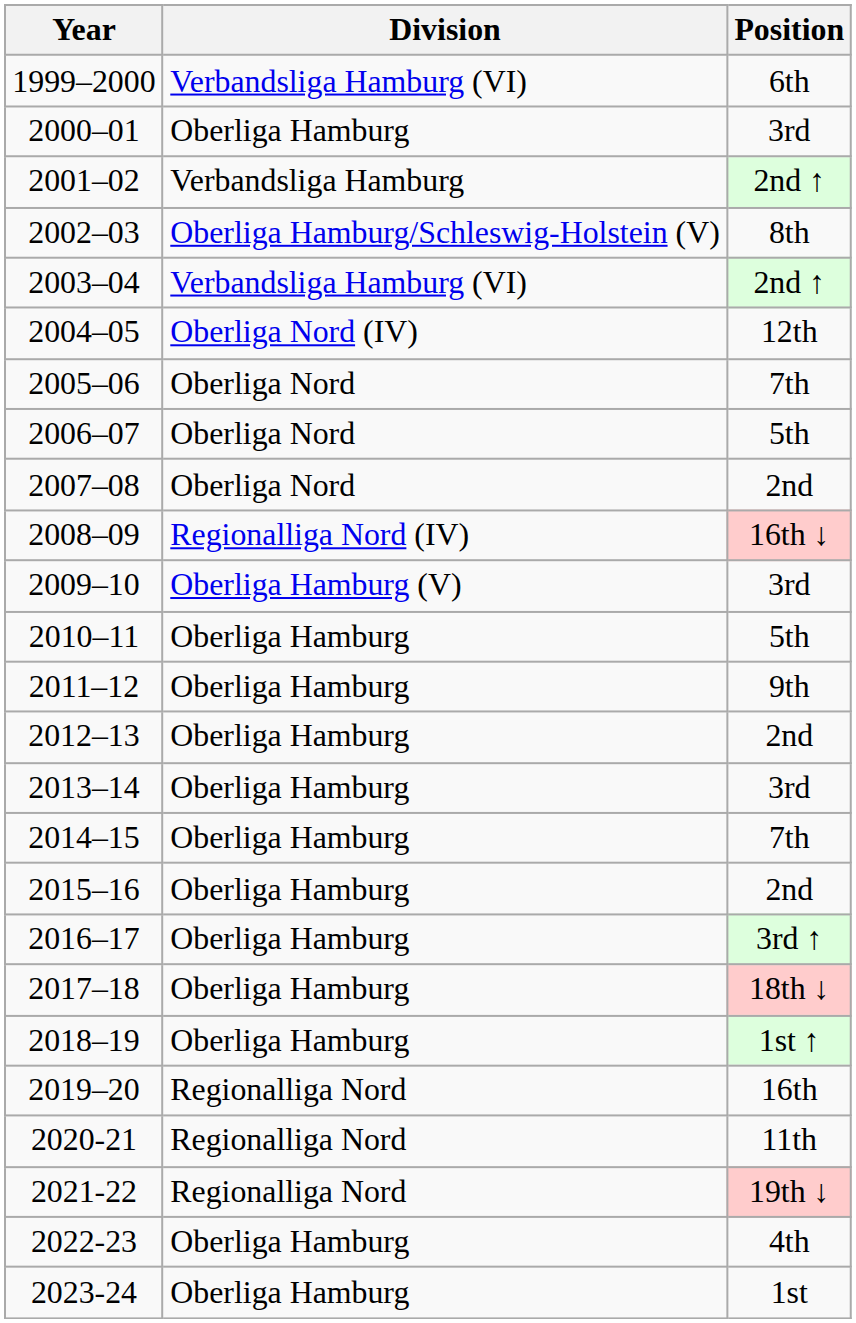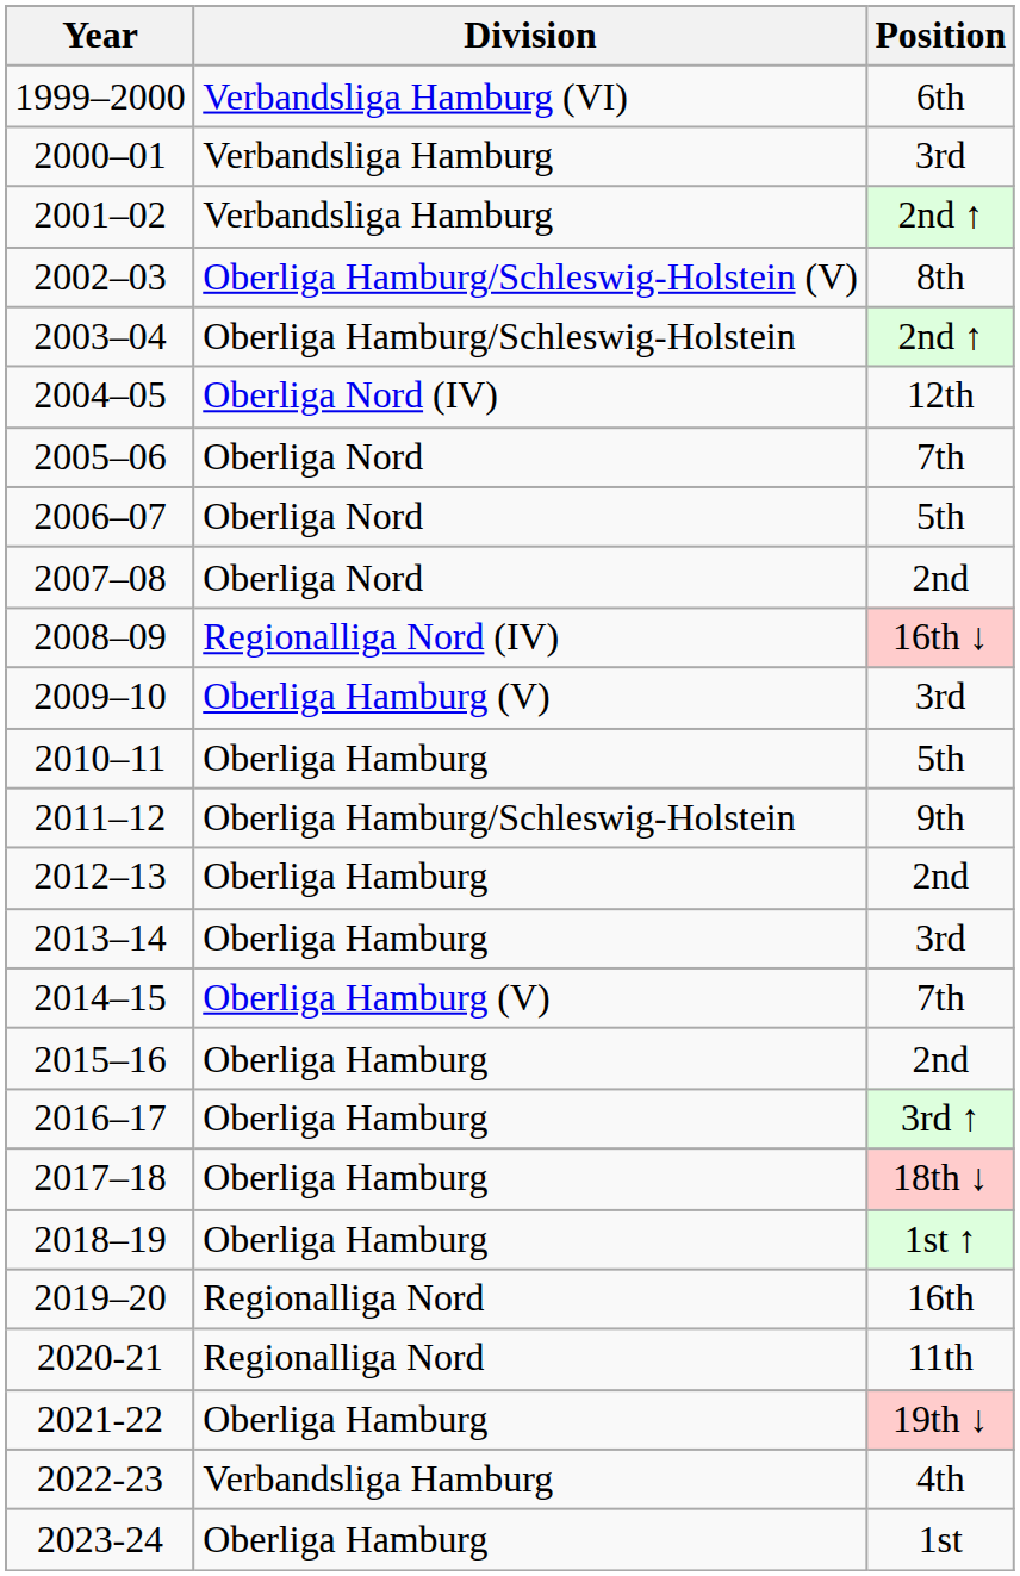2000–01 | Division: Oberliga Hamburg -> Verbandsliga Hamburg
2003–04 | Division: Verbandsliga Hamburg (VI) -> Oberliga Hamburg/Schleswig-Holstein
2011–12 | Division: Oberliga Hamburg -> Oberliga Hamburg/Schleswig-Holstein
2014–15 | Division: Oberliga Hamburg -> Oberliga Hamburg (V)
2021-22 | Division: Regionalliga Nord -> Oberliga Hamburg
2022-23 | Division: Oberliga Hamburg -> Verbandsliga Hamburg
